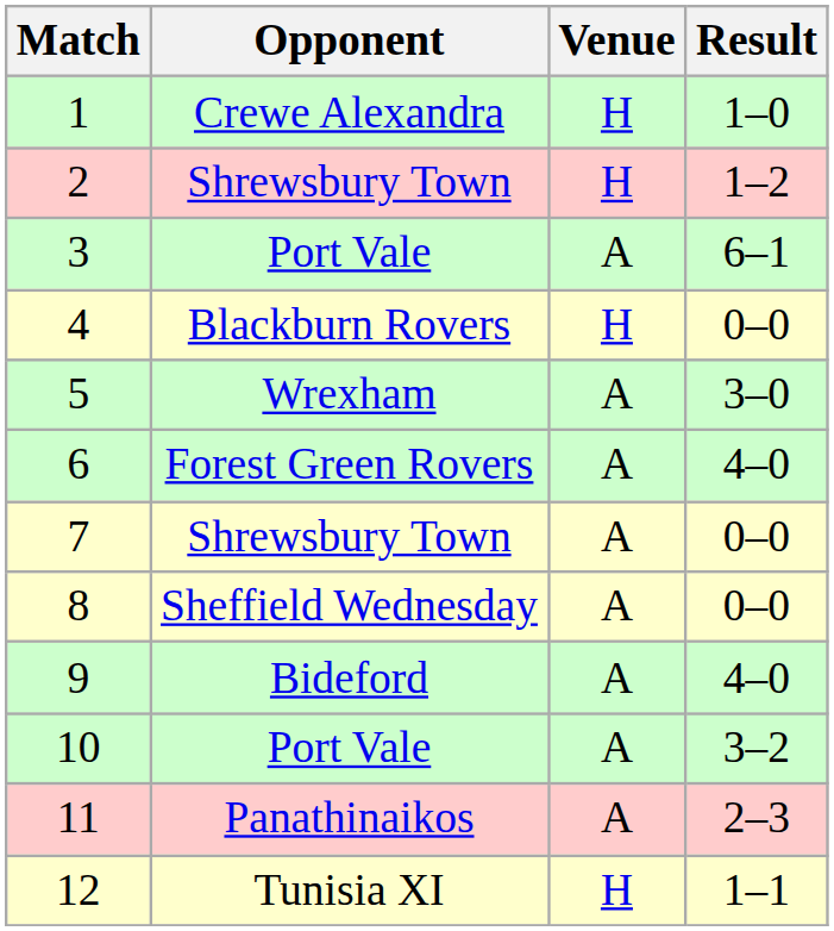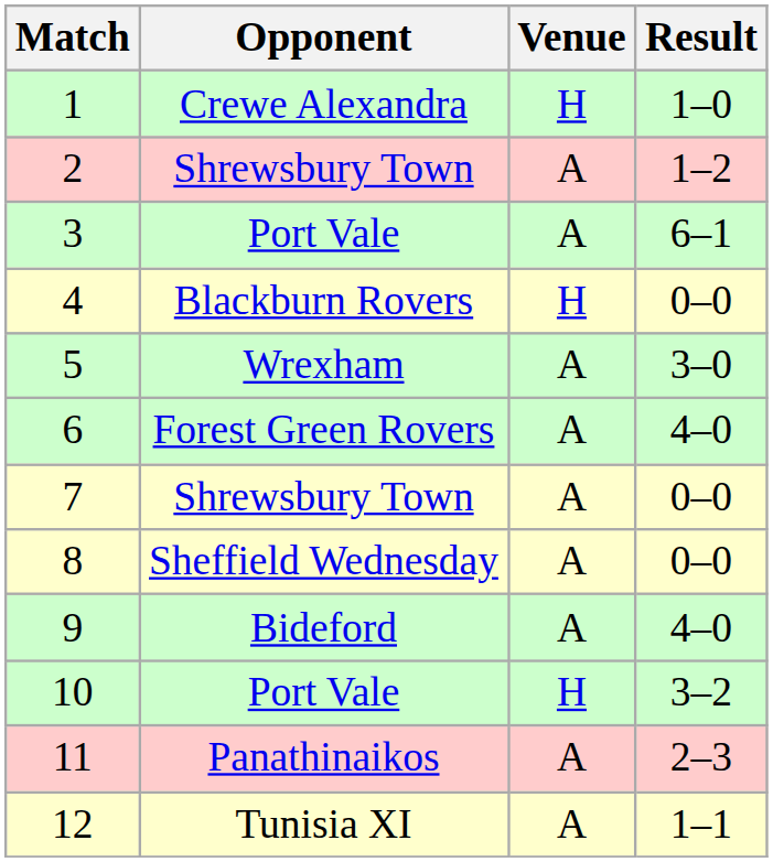2 | Venue: H -> A
10 | Venue: A -> H
12 | Venue: H -> A
